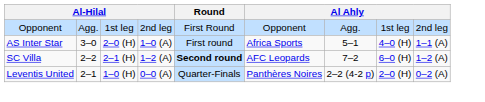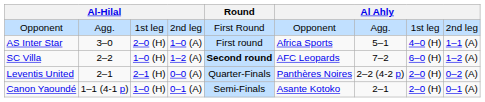SC Villa | column 3: 2–1 (H) -> 1–0 (H)
Leventis United | column 3: 1–0 (H) -> 2–1 (H)
+ row: Canon Yaoundé | 1–1 (4-1 p) | 1–0 (H) | 0–1 (A) | Semi-Finals | Asante Kotoko | 2–1 | 2–0 (H) | 0–1 (A)
